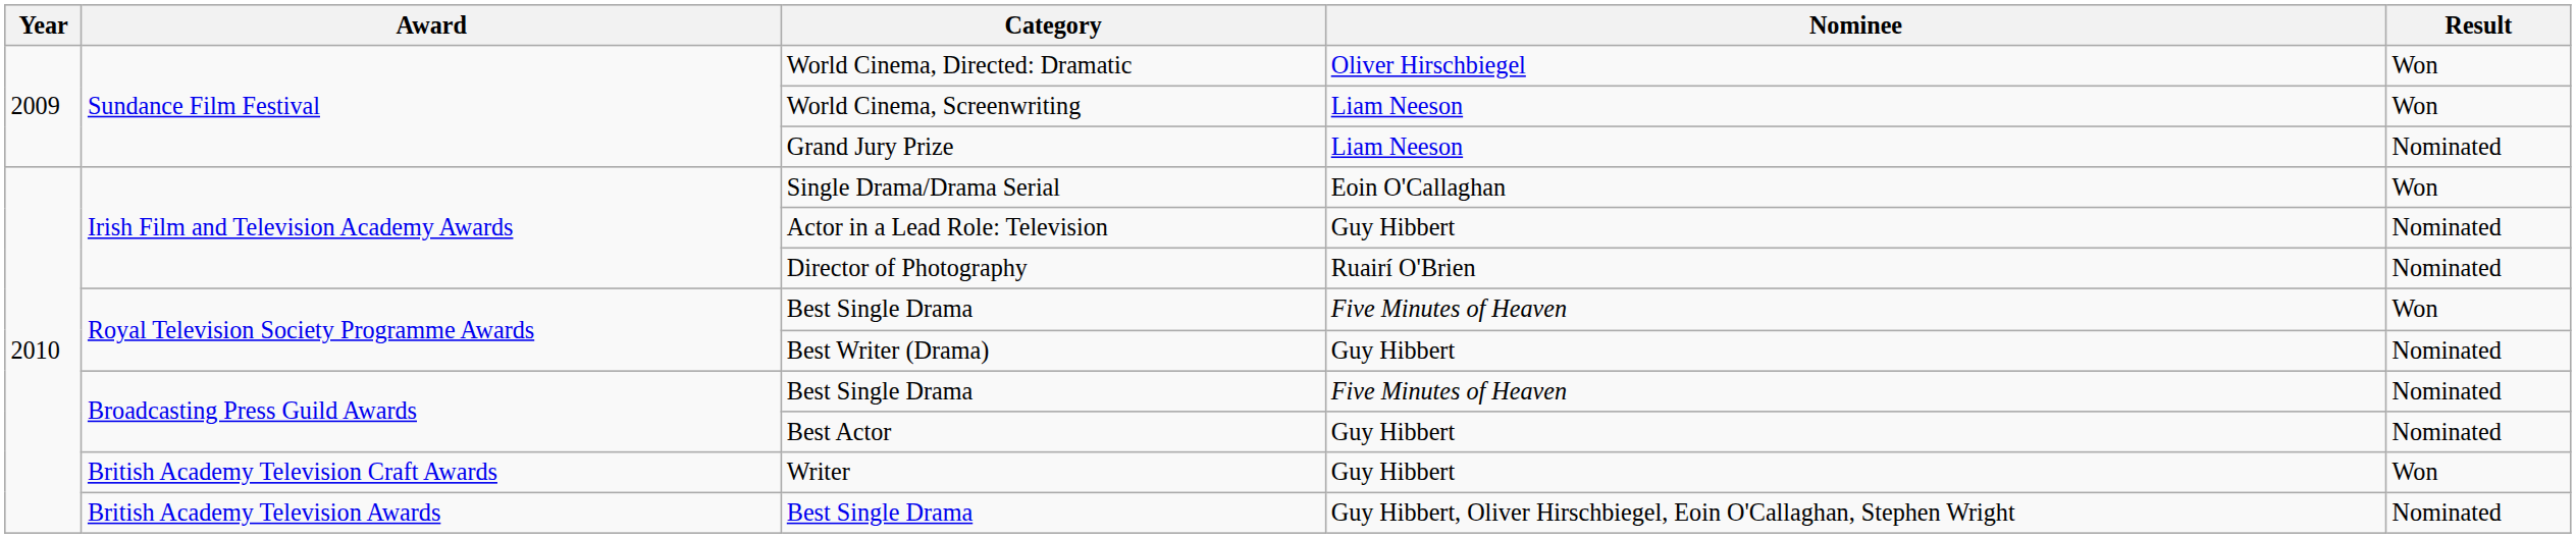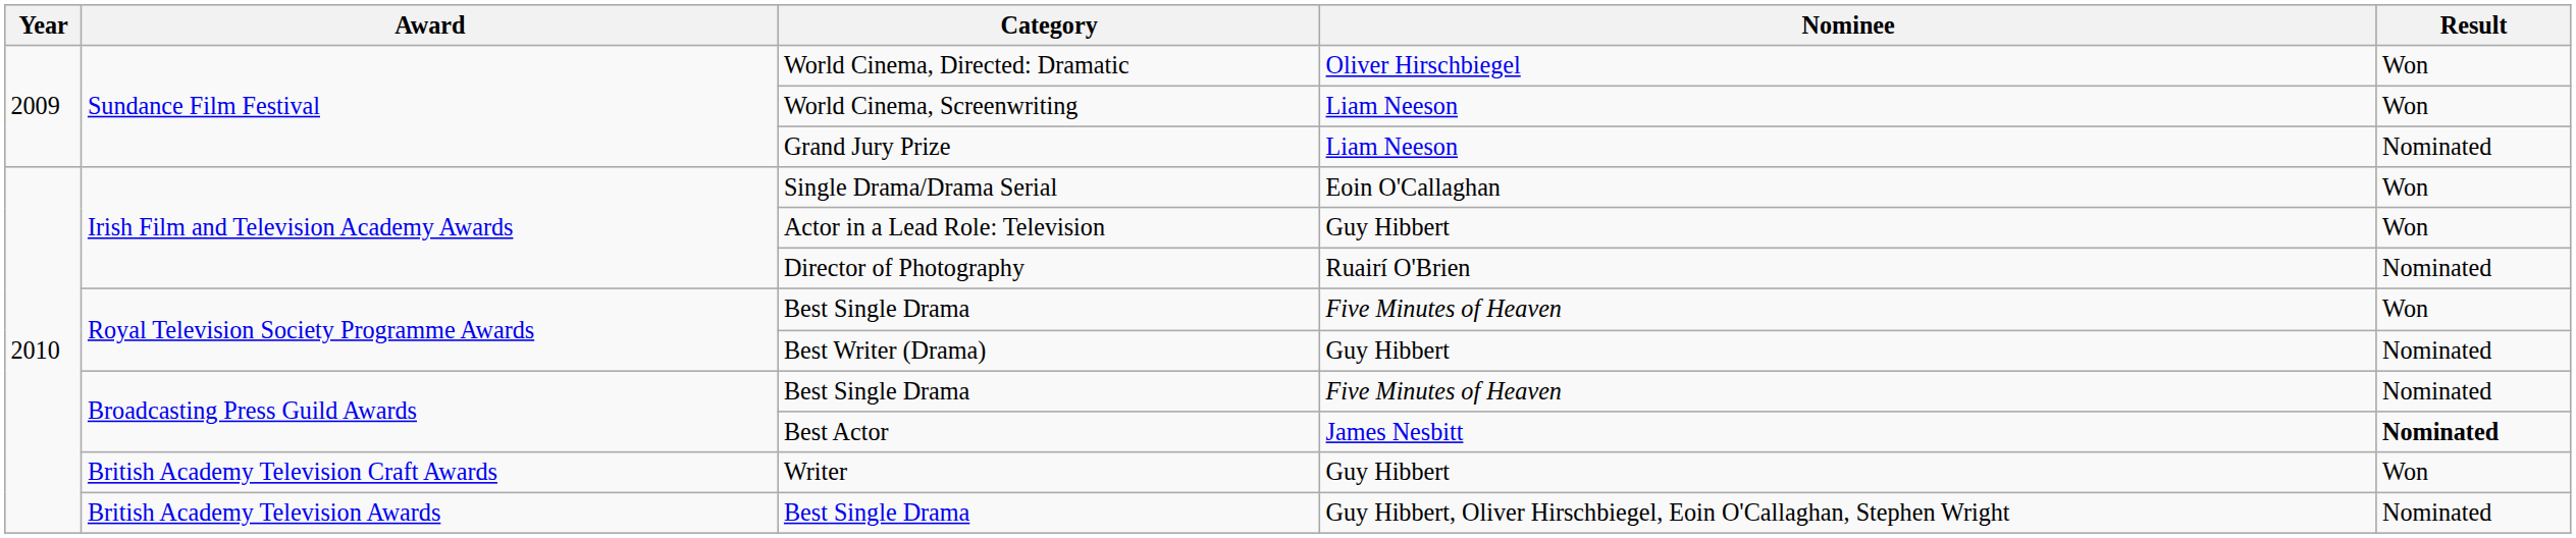Actor in a Lead Role: Television | Result: Nominated -> Won
Best Actor | Nominee: Guy Hibbert -> James Nesbitt
Best Actor | Result: normal -> bold
